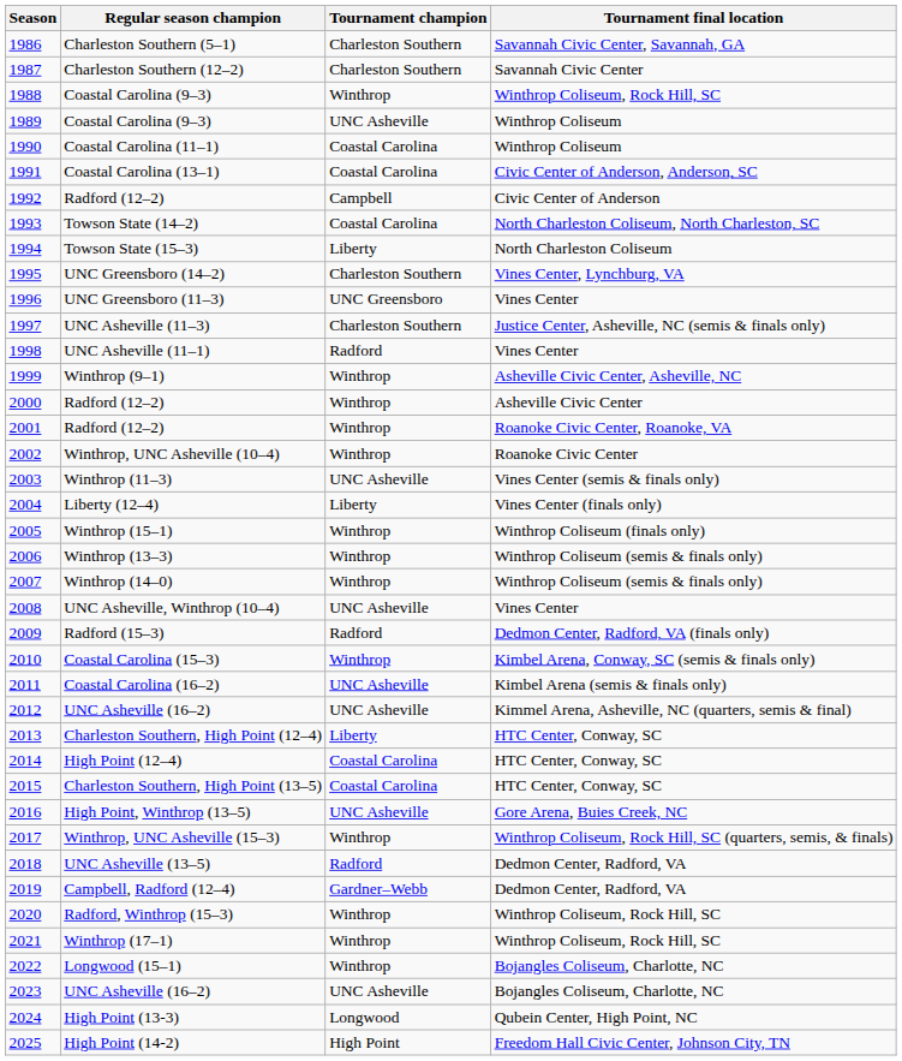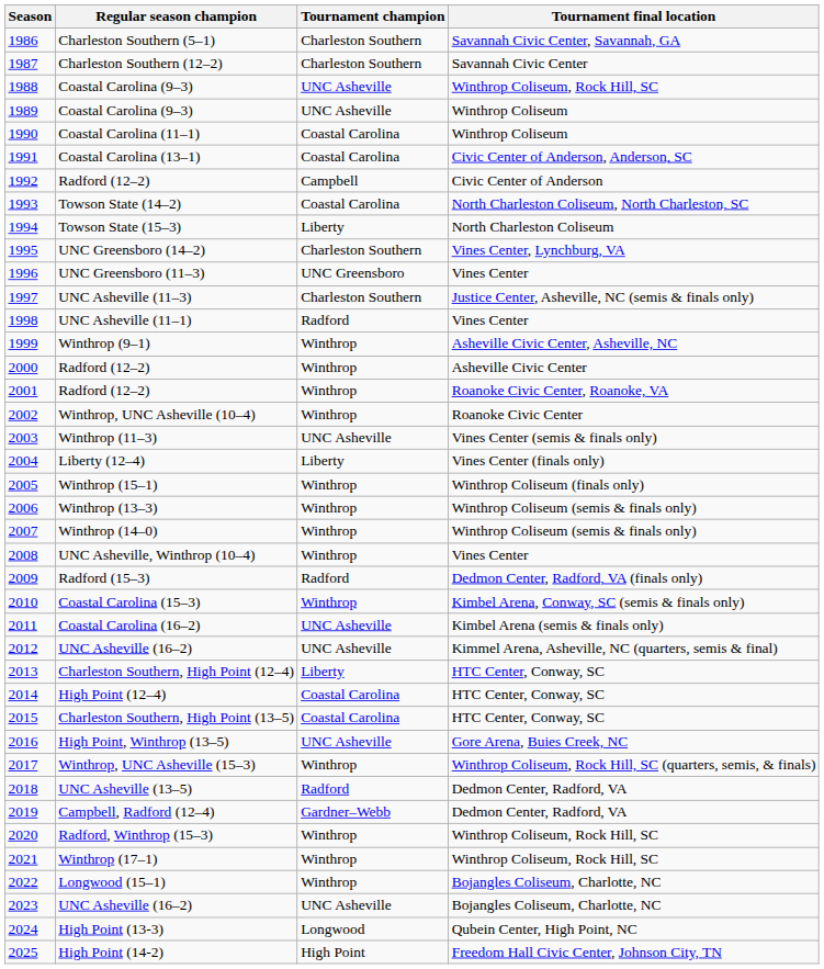1988 / Coastal Carolina (9–3) | Tournament champion: Winthrop -> UNC Asheville
UNC Asheville, Winthrop (10–4) | Tournament champion: UNC Asheville -> Winthrop
